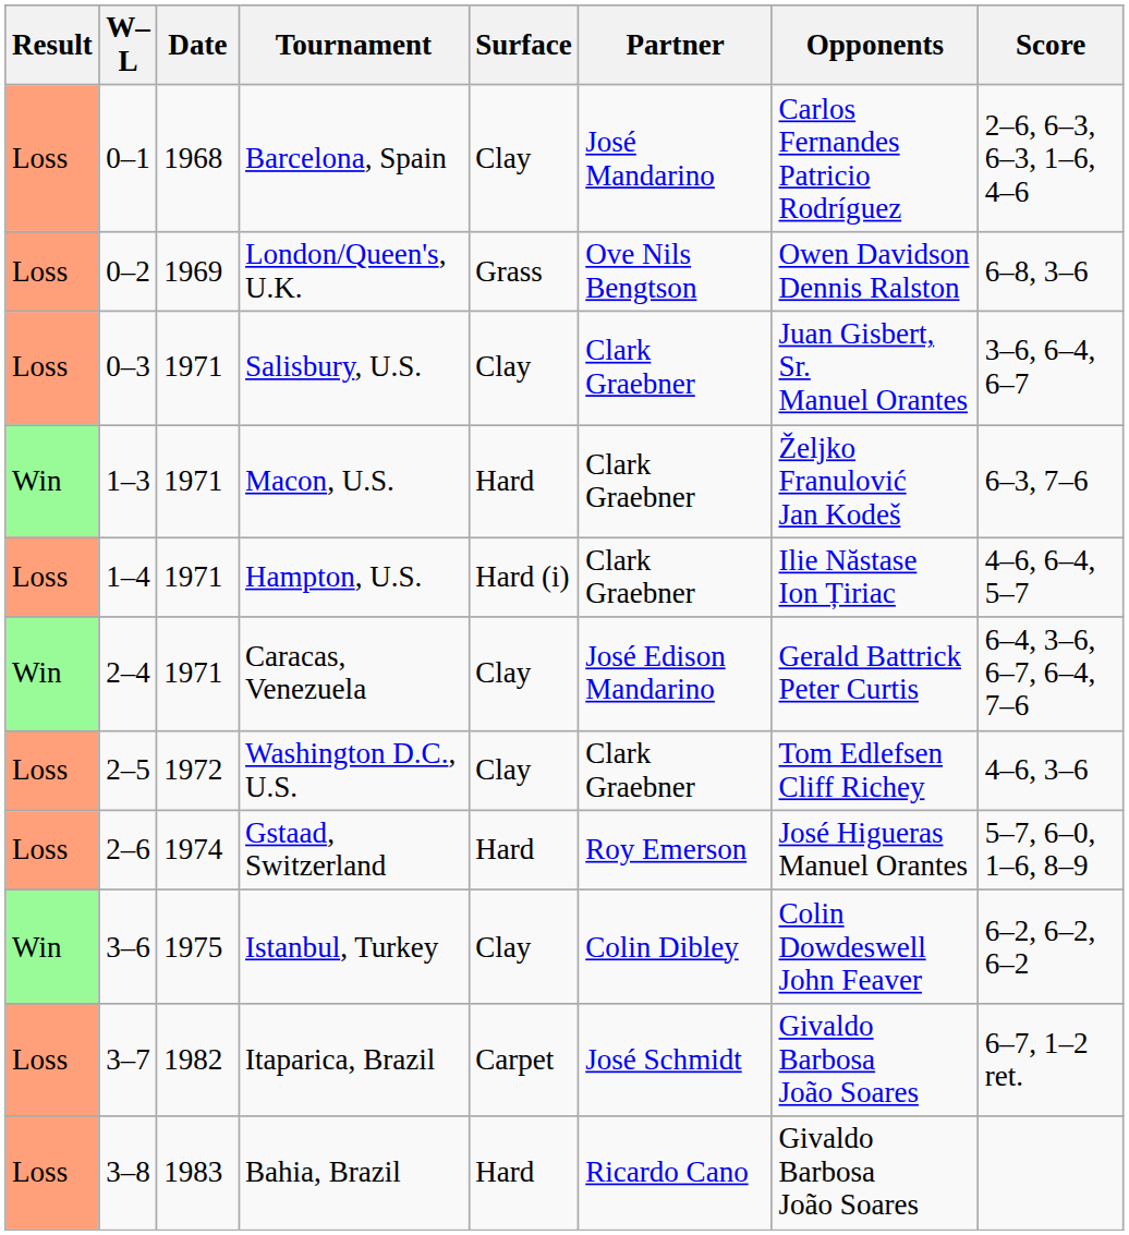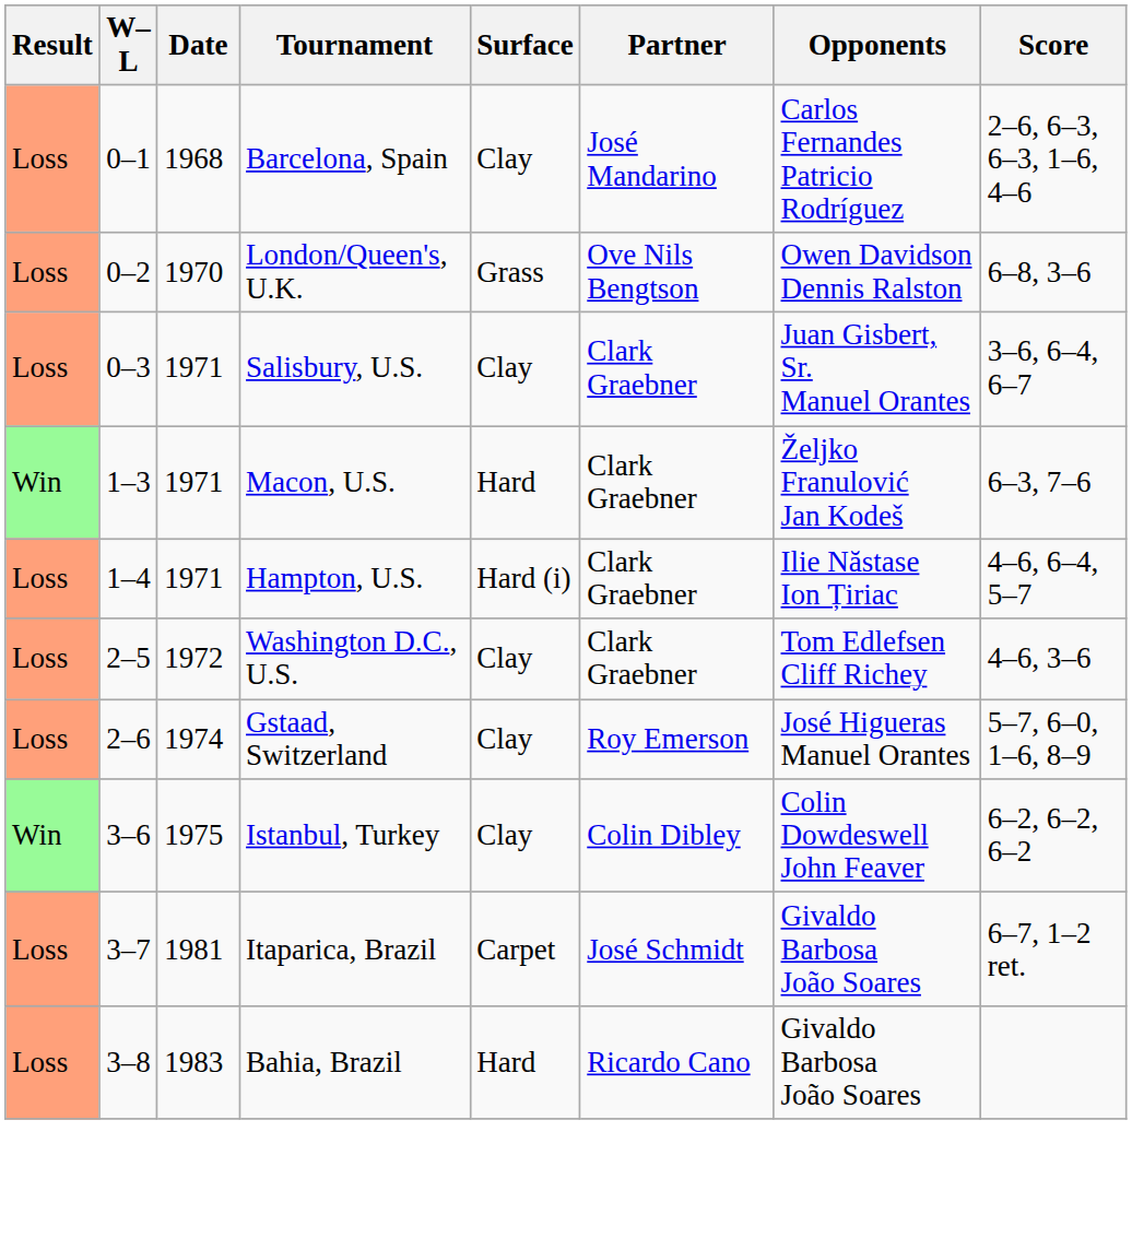London/Queen's, U.K. | Date: 1969 -> 1970
- row: Win | 2–4 | 1971 | Caracas, Venezuela | Clay | José Edison Mandarino | Gerald Battrick Peter Curtis | 6–4, 3–6, 6–7, 6–4, 7–6
Gstaad, Switzerland | Surface: Hard -> Clay
Itaparica, Brazil | Date: 1982 -> 1981
